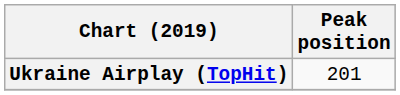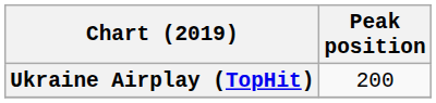Ukraine Airplay (TopHit) | Peak position: 201 -> 200
